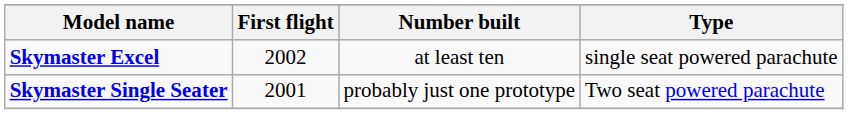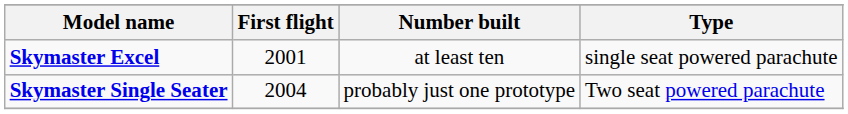Skymaster Excel | First flight: 2002 -> 2001
Skymaster Single Seater | First flight: 2001 -> 2004
